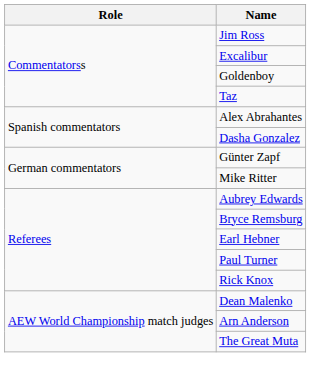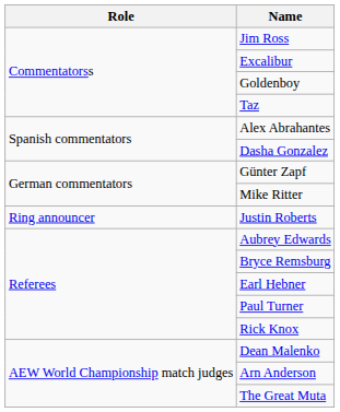+ row: Ring announcer | Justin Roberts
